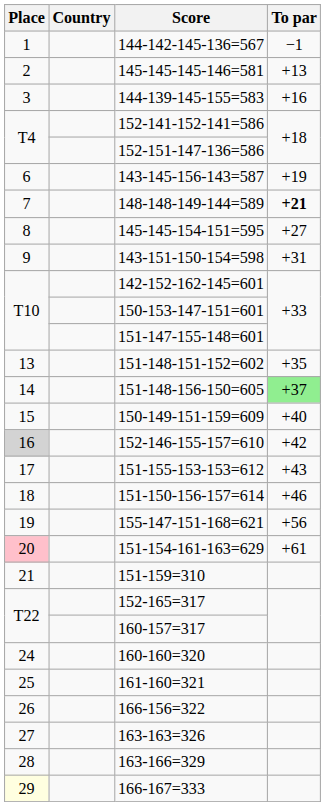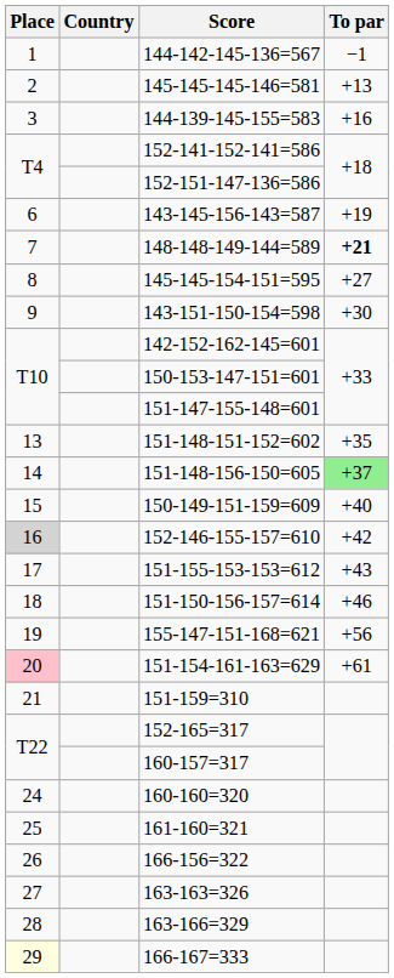143-151-150-154=598 | To par: +31 -> +30
